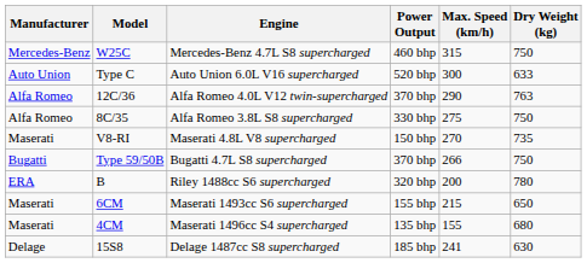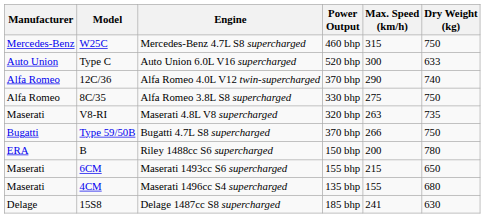12C/36 | Dry Weight (kg): 763 -> 740
V8-RI | Power Output: 150 bhp -> 320 bhp
V8-RI | Max. Speed (km/h): 270 -> 263
B | Power Output: 320 bhp -> 150 bhp
